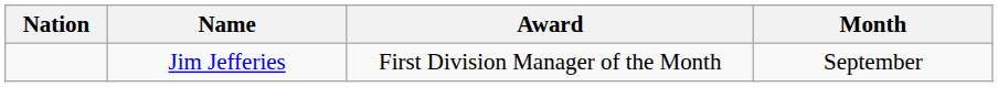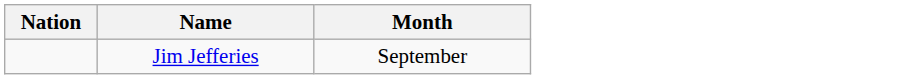- column: Award | First Division Manager of the Month
